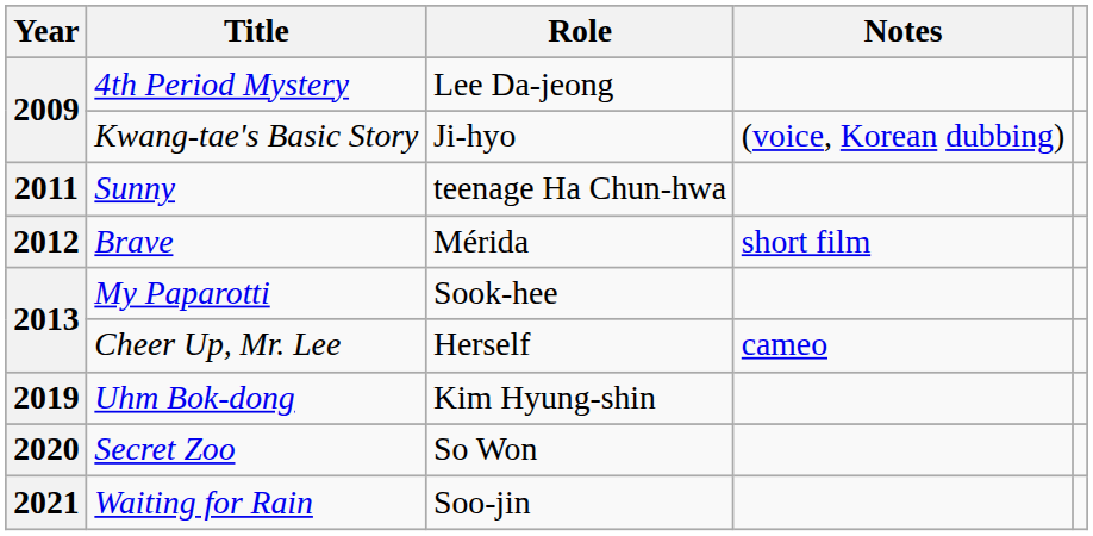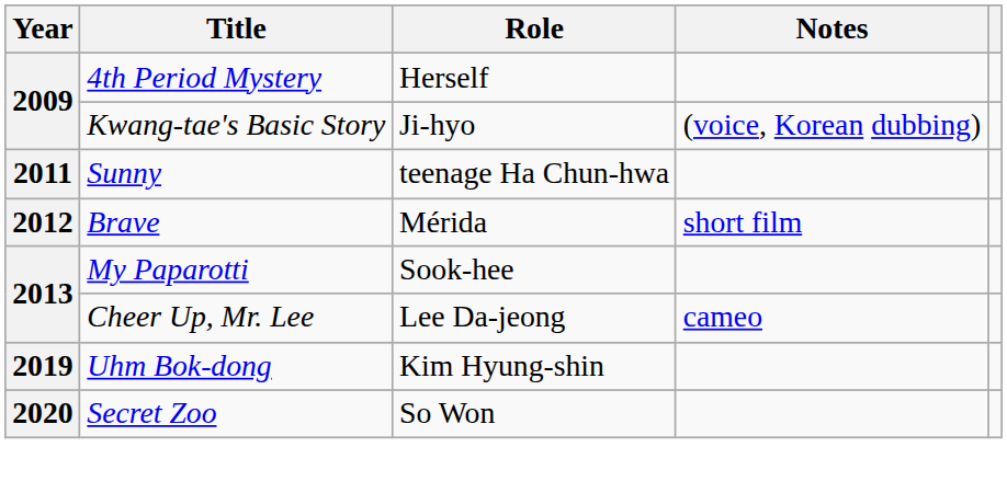4th Period Mystery | Role: Lee Da-jeong -> Herself
Cheer Up, Mr. Lee | Role: Herself -> Lee Da-jeong
- row: 2021 | Waiting for Rain | Soo-jin
